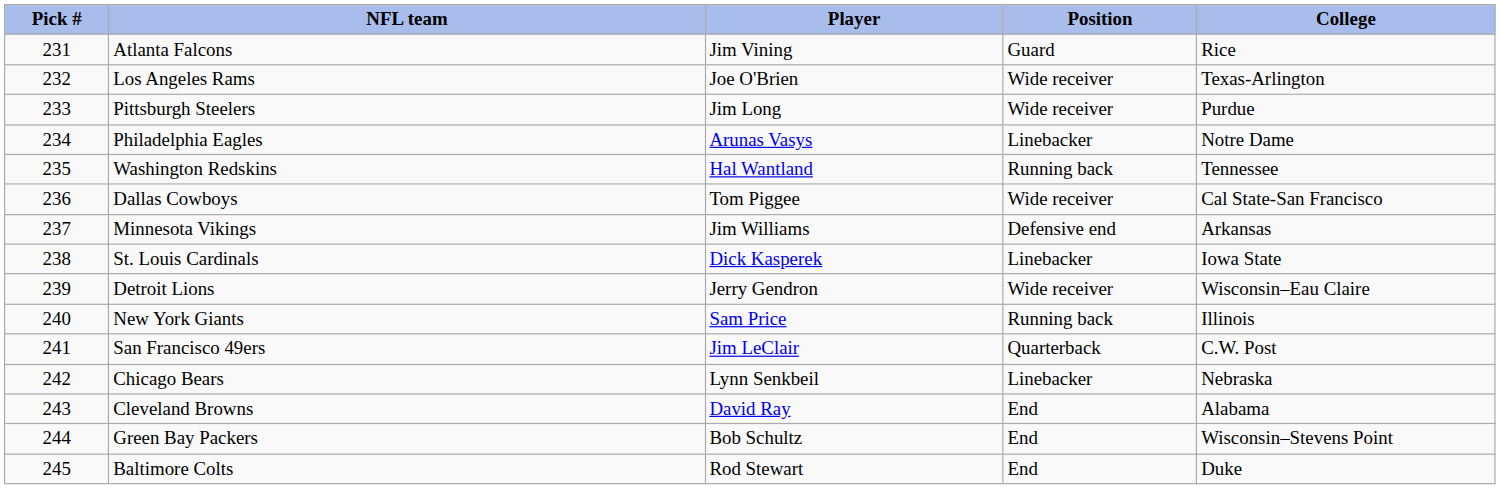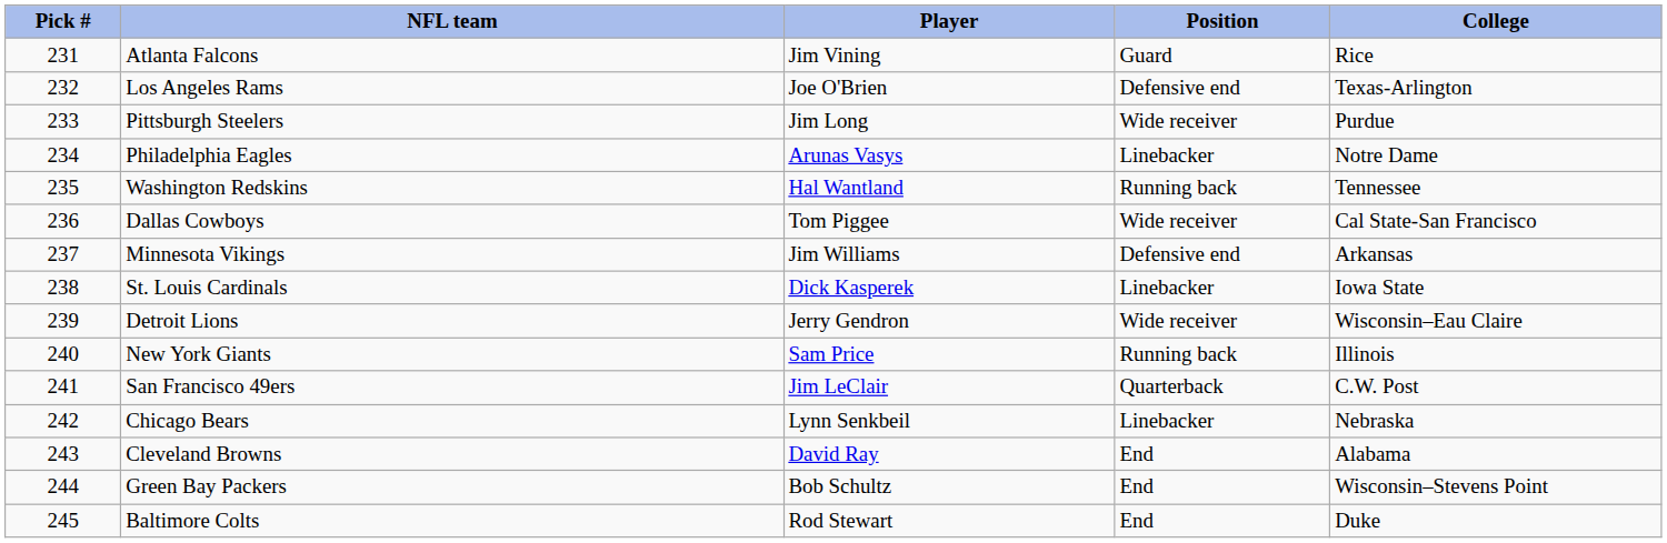Los Angeles Rams | Position: Wide receiver -> Defensive end
